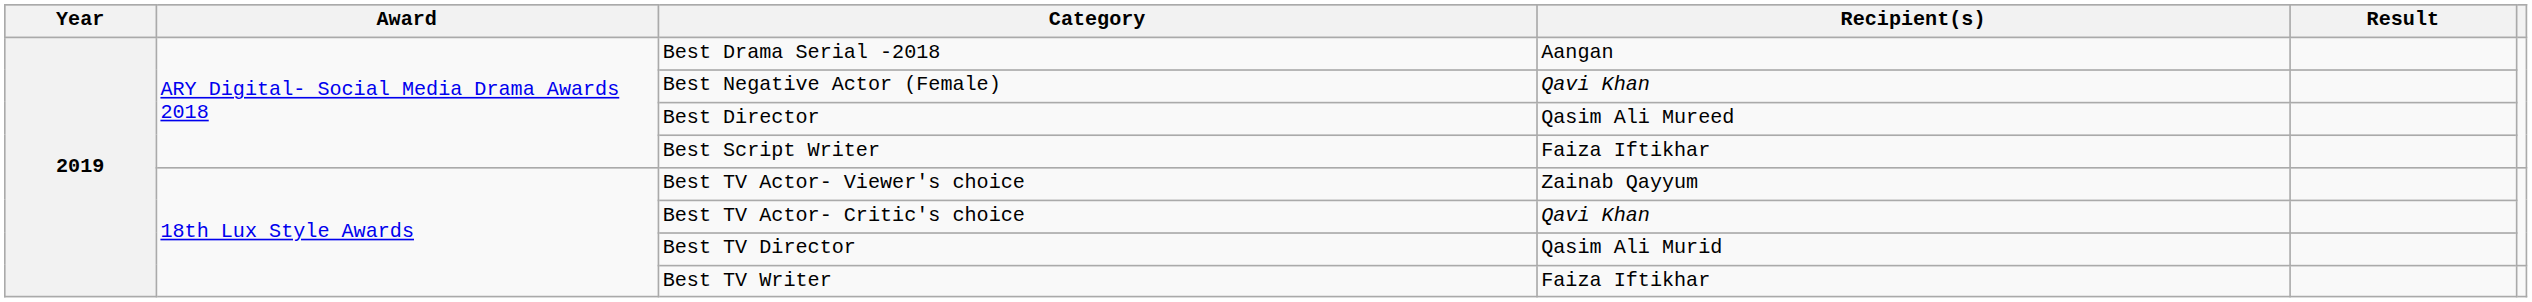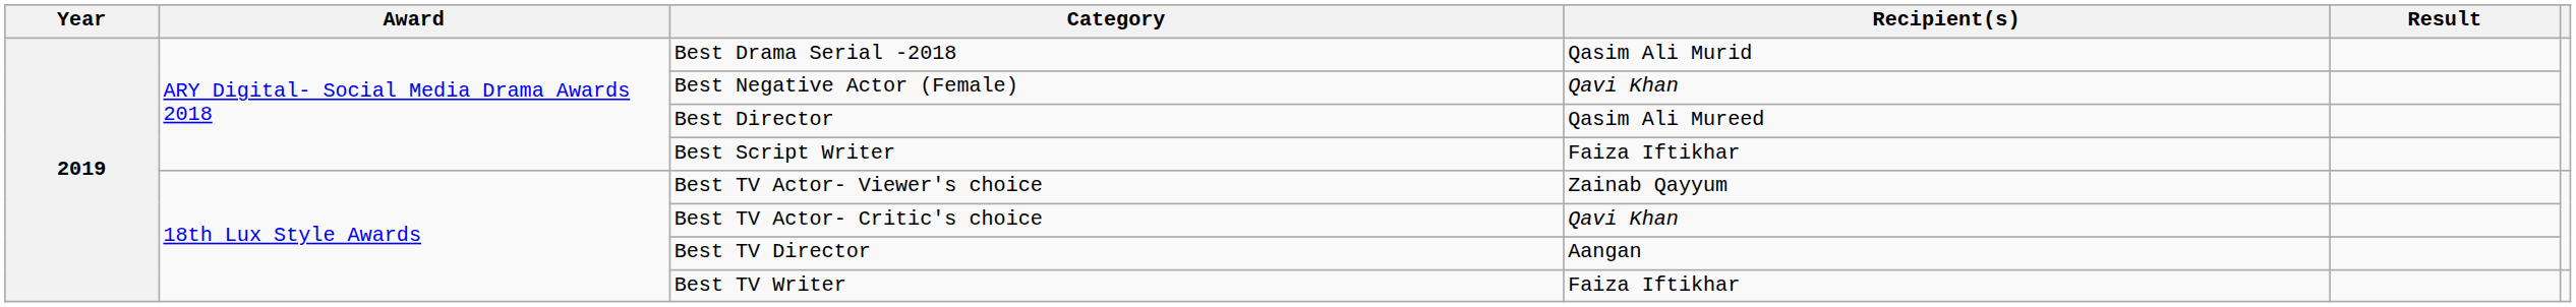Best Drama Serial -2018 | Recipient(s): Aangan -> Qasim Ali Murid
Best TV Director | Recipient(s): Qasim Ali Murid -> Aangan
